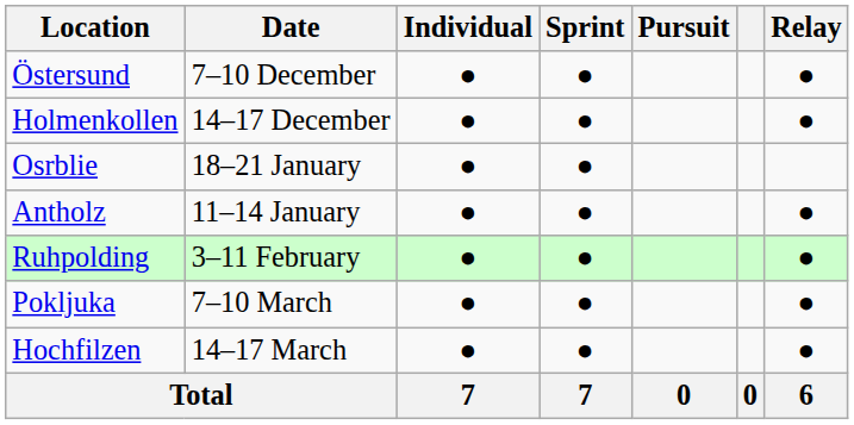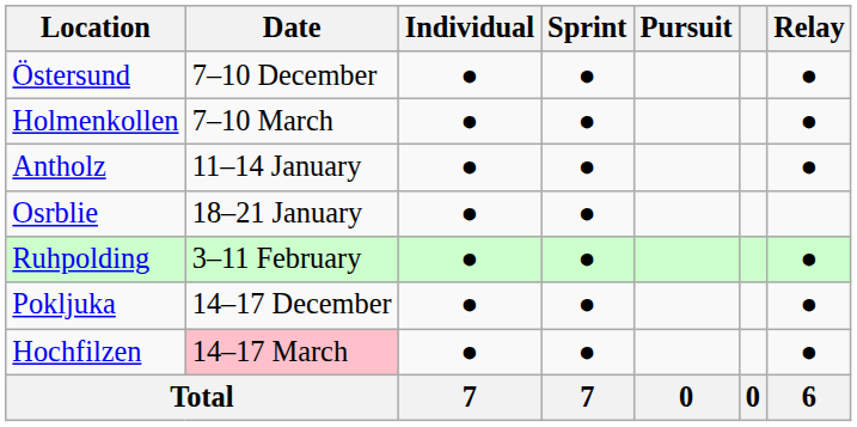Holmenkollen | Date: 14–17 December -> 7–10 March
rows swapped: Antholz <-> Osrblie
Pokljuka | Date: 7–10 March -> 14–17 December
Hochfilzen | Date: no background -> pink background
